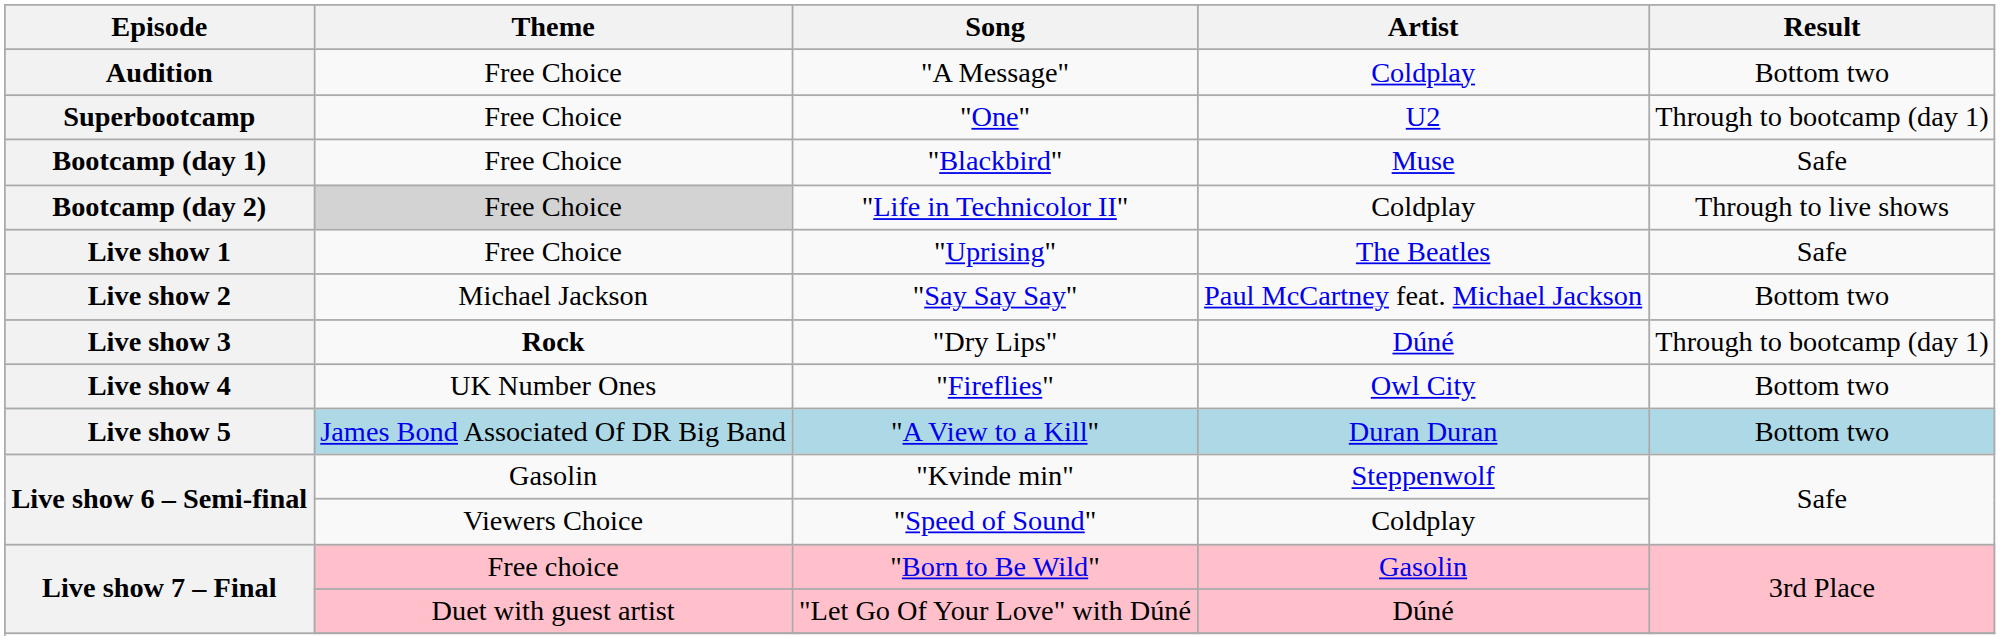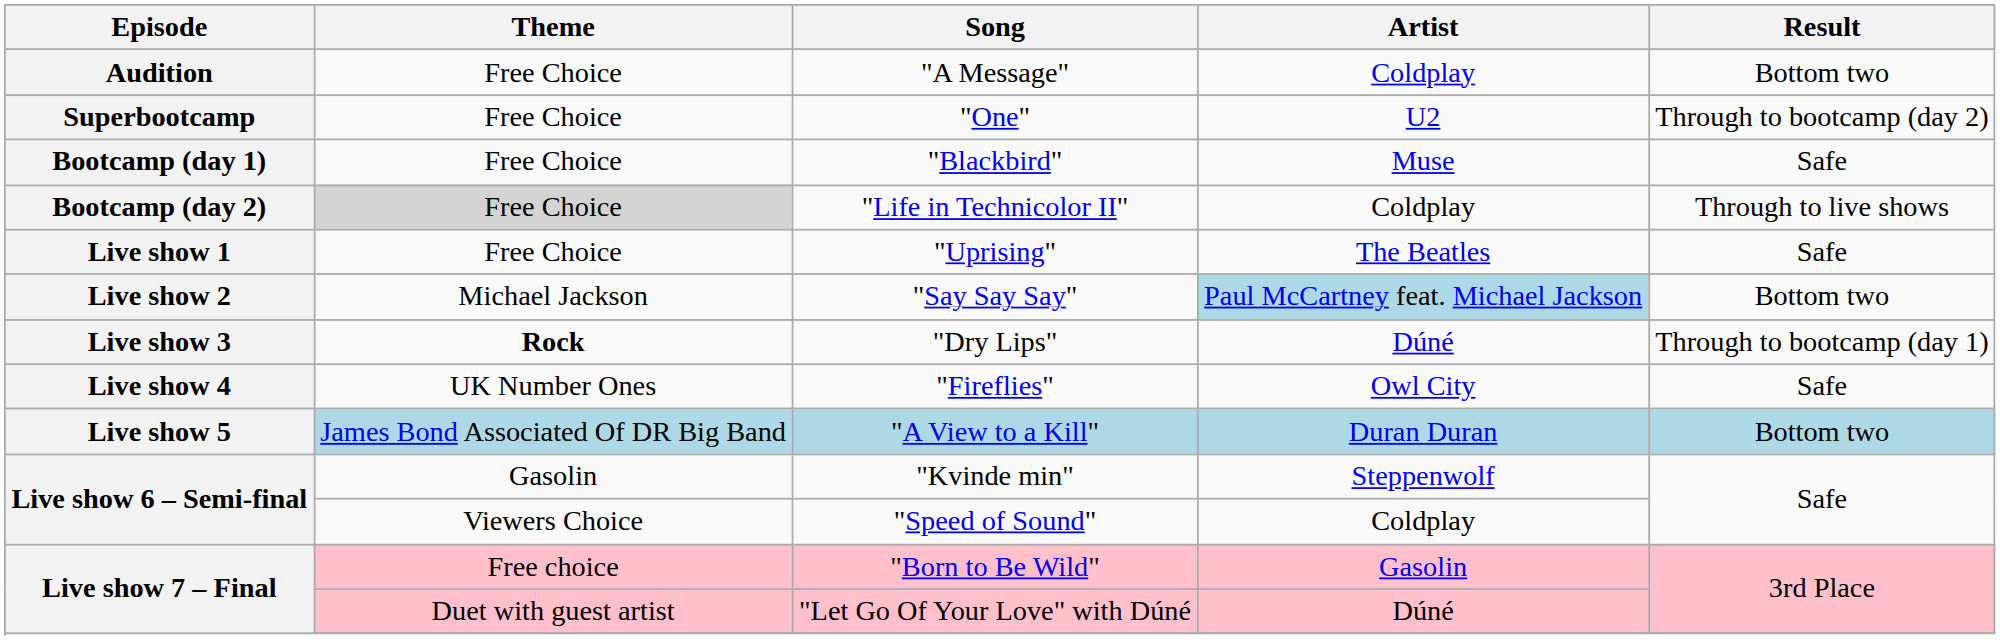"One" | Result: Through to bootcamp (day 1) -> Through to bootcamp (day 2)
"Say Say Say" | Artist: no background -> lightblue background
"Fireflies" | Result: Bottom two -> Safe
